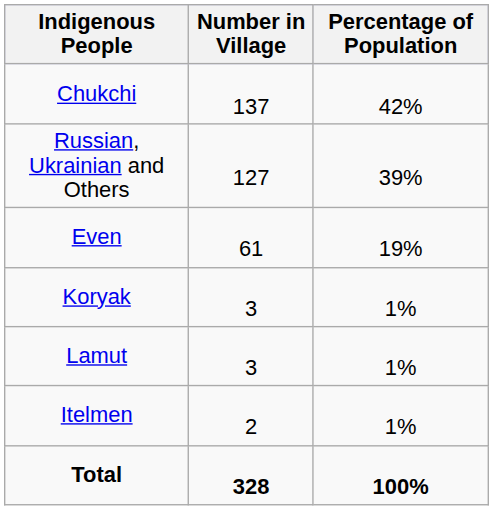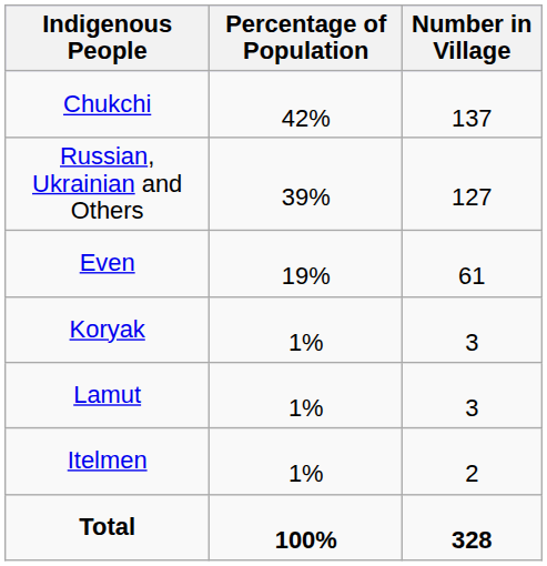columns swapped: Number in Village <-> Percentage of Population
